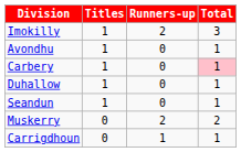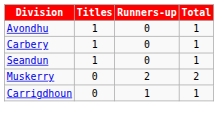- row: Imokilly | 1 | 2 | 3
Carbery | Total: pink background -> no background
- row: Duhallow | 1 | 0 | 1
